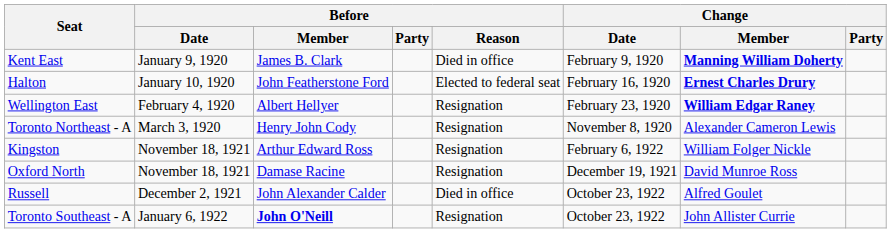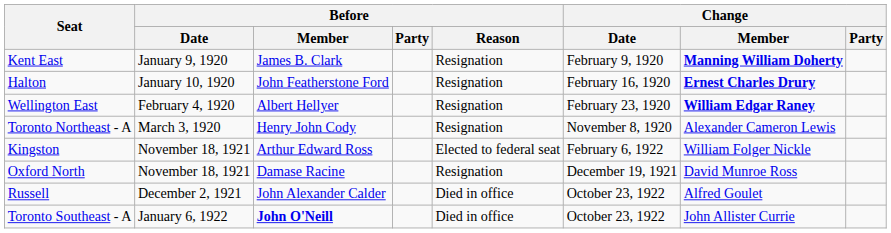Kent East | Before / Reason: Died in office -> Resignation
Halton | Before / Reason: Elected to federal seat -> Resignation
Kingston | Before / Reason: Resignation -> Elected to federal seat
Toronto Southeast - A | Before / Reason: Resignation -> Died in office
